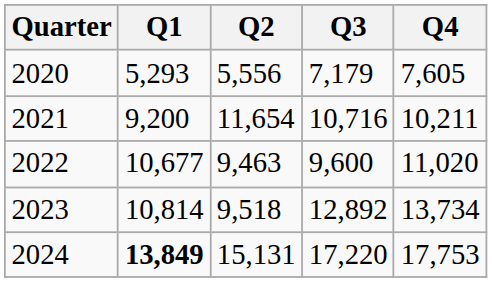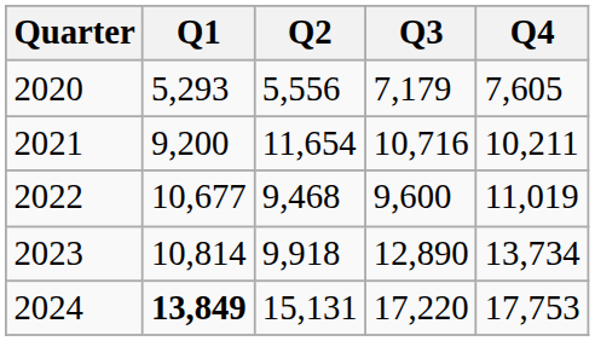2022 | Q2: 9,463 -> 9,468
2022 | Q4: 11,020 -> 11,019
2023 | Q2: 9,518 -> 9,918
2023 | Q3: 12,892 -> 12,890
